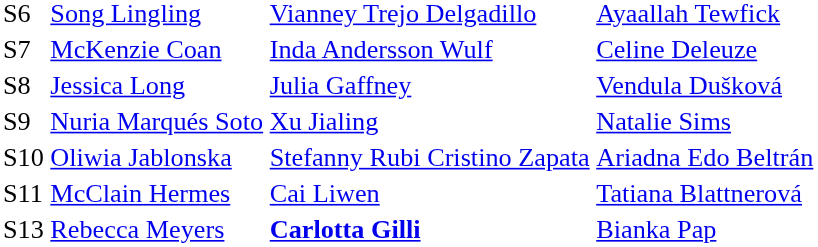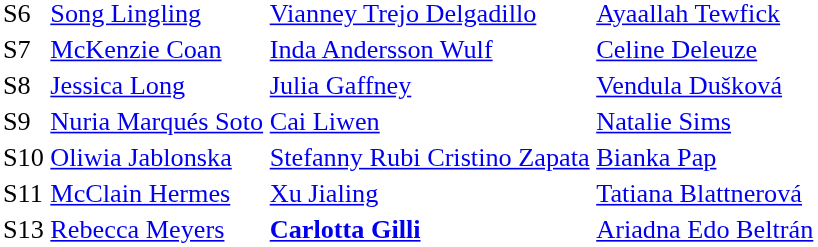Nuria Marqués Soto | column 3: Xu Jialing -> Cai Liwen
Oliwia Jablonska | column 4: Ariadna Edo Beltrán -> Bianka Pap
McClain Hermes | column 3: Cai Liwen -> Xu Jialing
Rebecca Meyers | column 4: Bianka Pap -> Ariadna Edo Beltrán
